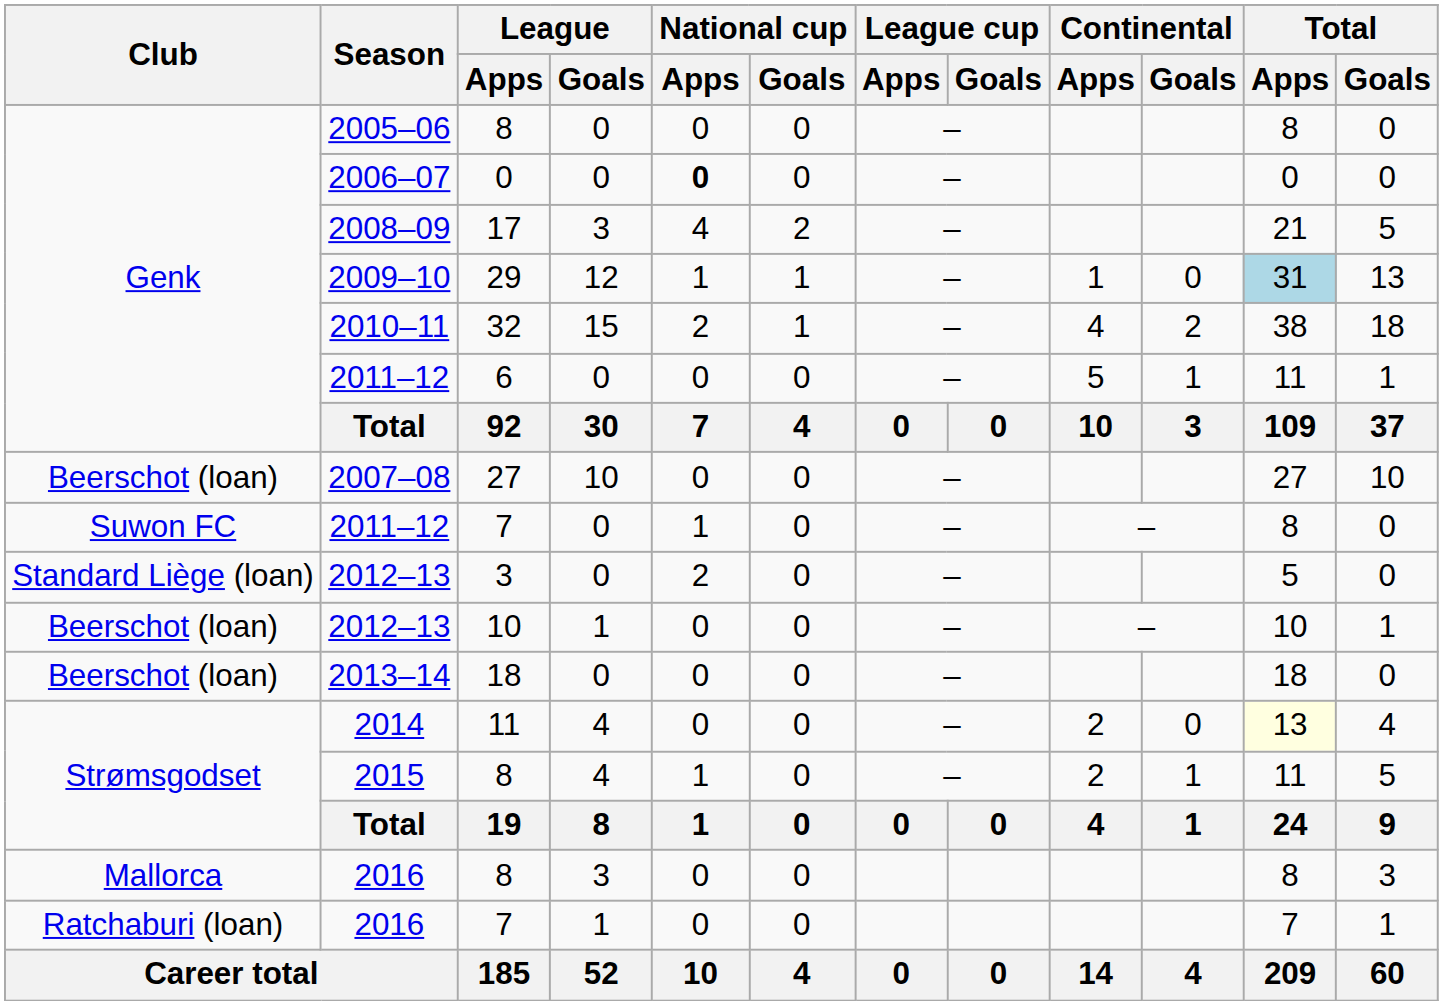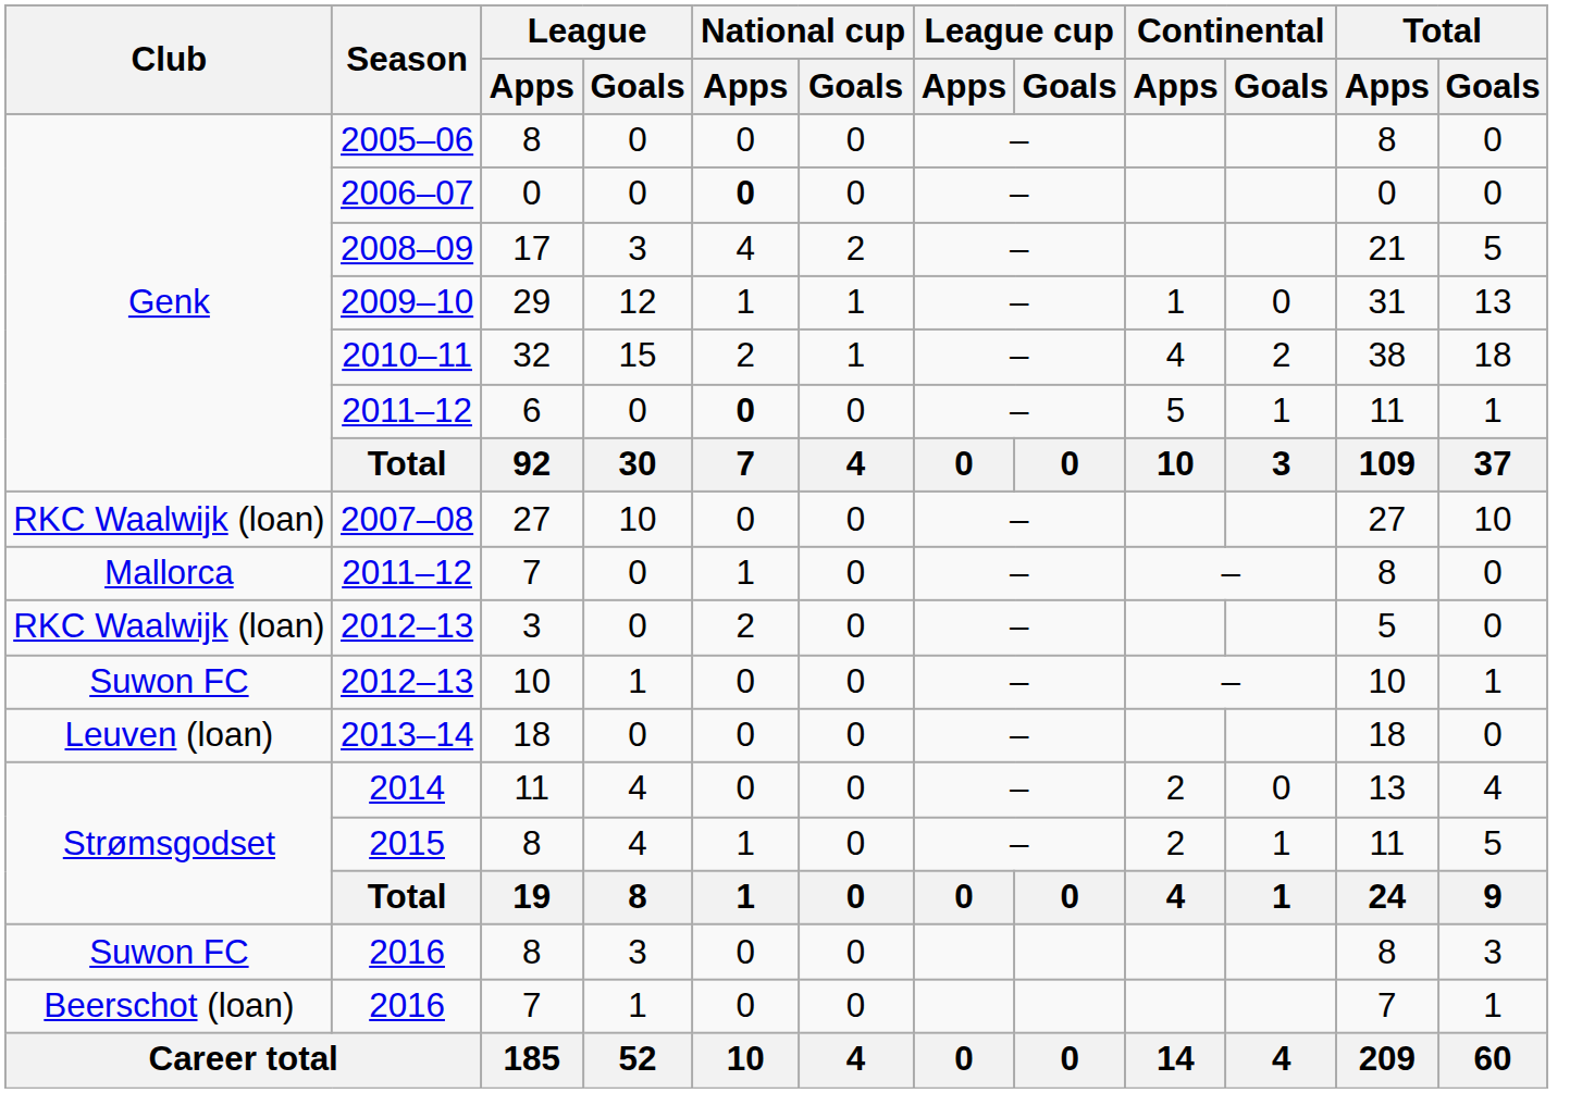2009–10 | Total / Apps: lightblue background -> no background
2011–12 / 6 | National cup / Apps: normal -> bold
2007–08 | Club: Beerschot (loan) -> RKC Waalwijk (loan)
2011–12 / 7 | Club: Suwon FC -> Mallorca
2012–13 / 3 | Club: Standard Liège (loan) -> RKC Waalwijk (loan)
2012–13 / 10 | Club: Beerschot (loan) -> Suwon FC
2013–14 | Club: Beerschot (loan) -> Leuven (loan)
2014 | Total / Apps: lightyellow background -> no background
2016 / 8 | Club: Mallorca -> Suwon FC
2016 / 7 | Club: Ratchaburi (loan) -> Beerschot (loan)
